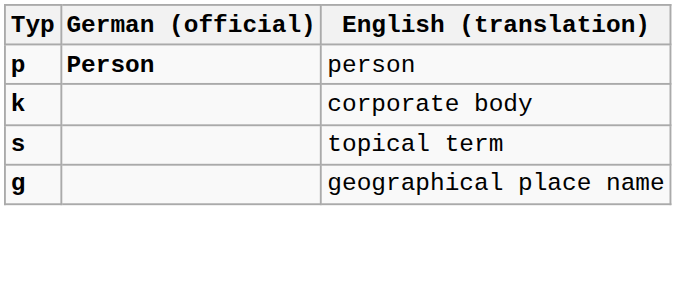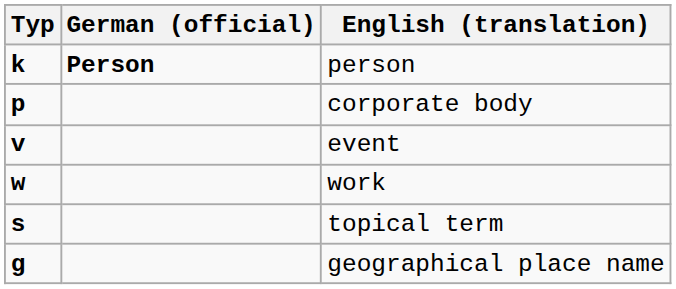person | Typ: p -> k
corporate body | Typ: k -> p
+ row: v | event
+ row: w | work
